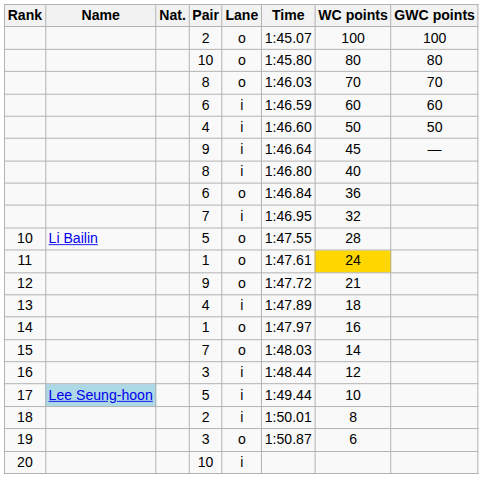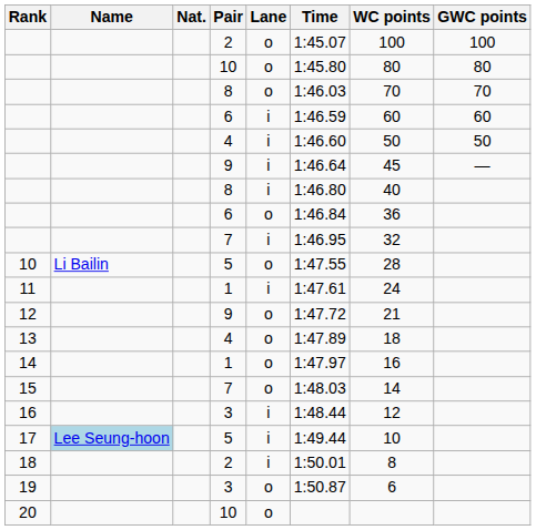11 | Lane: o -> i
11 | WC points: gold background -> no background
13 | Lane: i -> o
20 | Lane: i -> o
